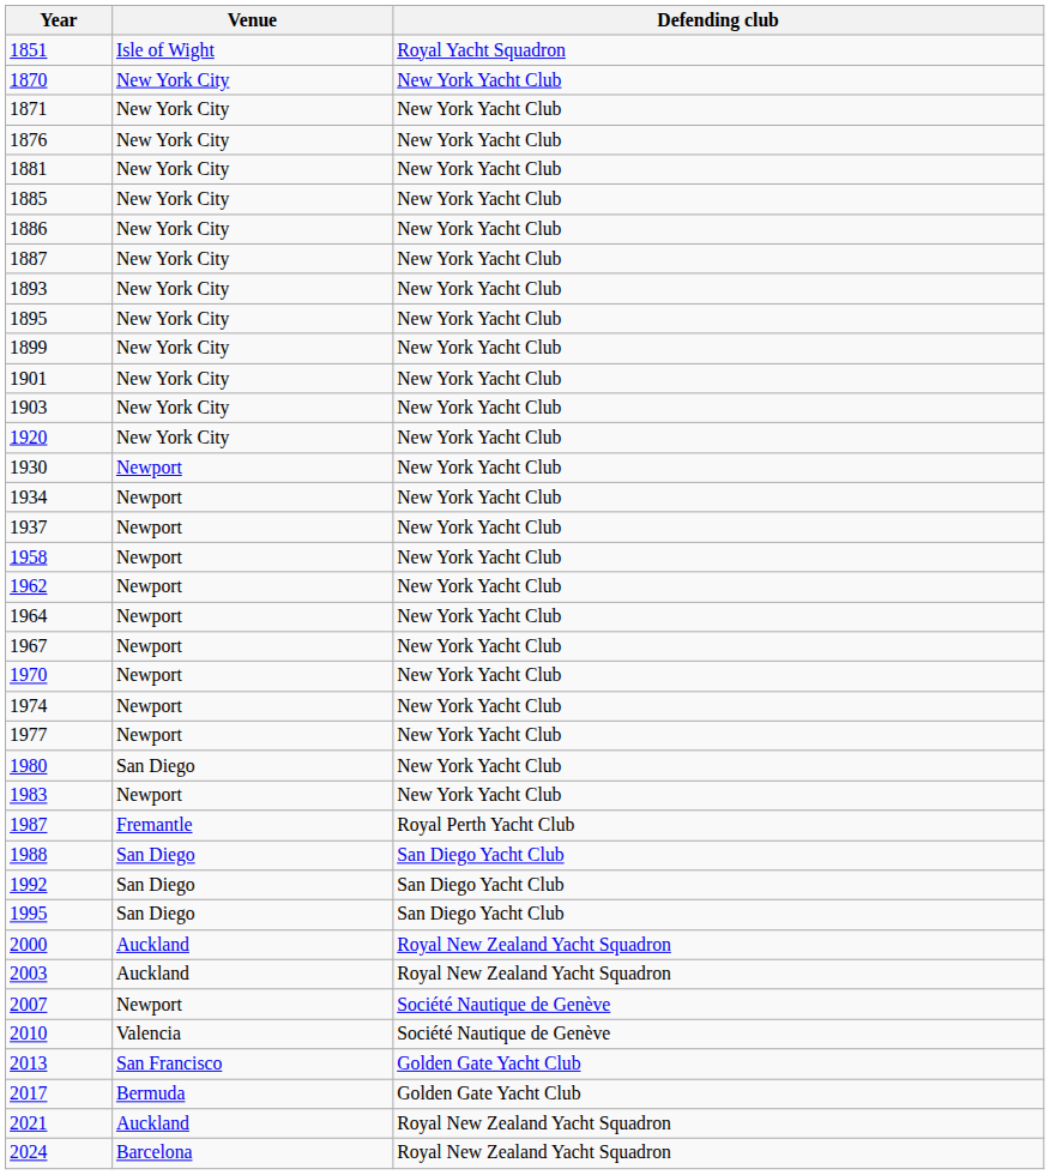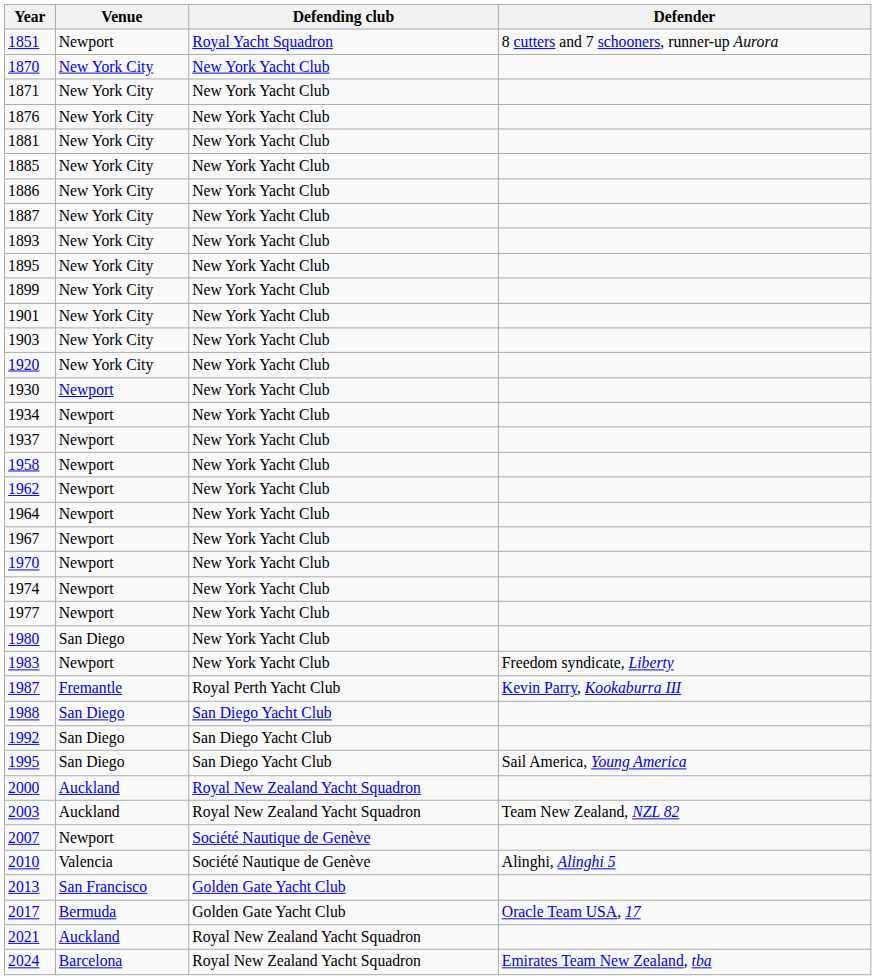+ column: Defender | 8 cutters and 7 schooners, runner-up Aurora | Freedom syndicate, Liberty | Kevin Parry, Kookaburra III | Sail America, Young America | Team New Zealand, NZL 82 | Alinghi, Alinghi 5 | Oracle Team USA, 17 | Emirates Team New Zealand, tba
1851 | Venue: Isle of Wight -> Newport
